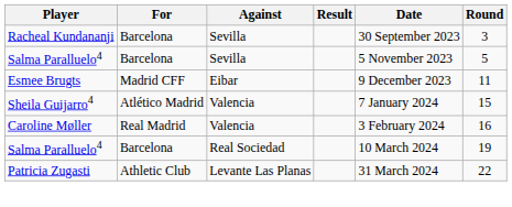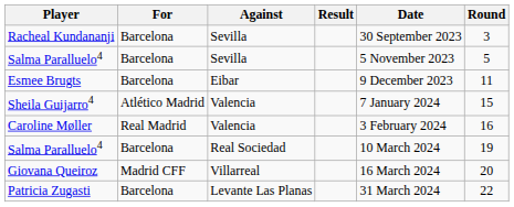Esmee Brugts | For: Madrid CFF -> Barcelona
+ row: Giovana Queiroz | Madrid CFF | Villarreal | 16 March 2024 | 20
Patricia Zugasti | For: Athletic Club -> Barcelona
